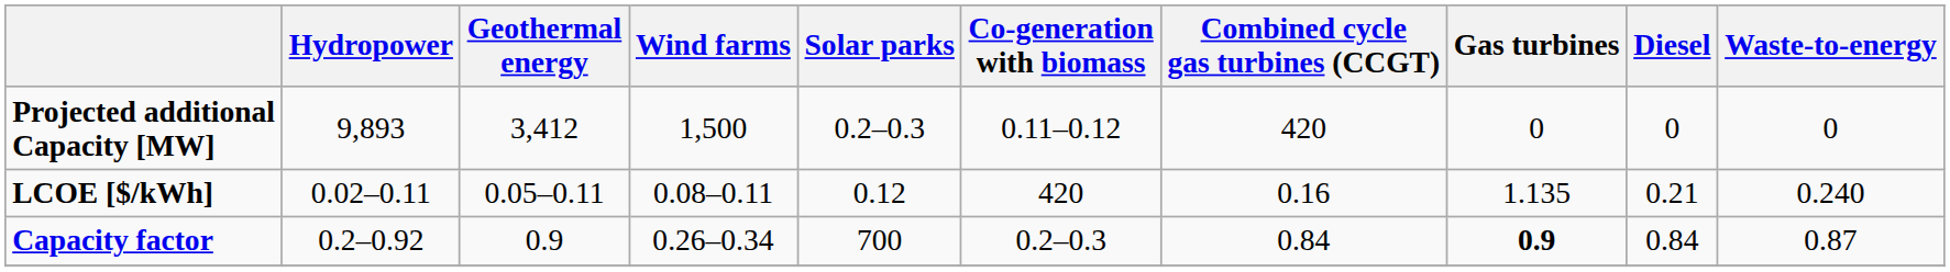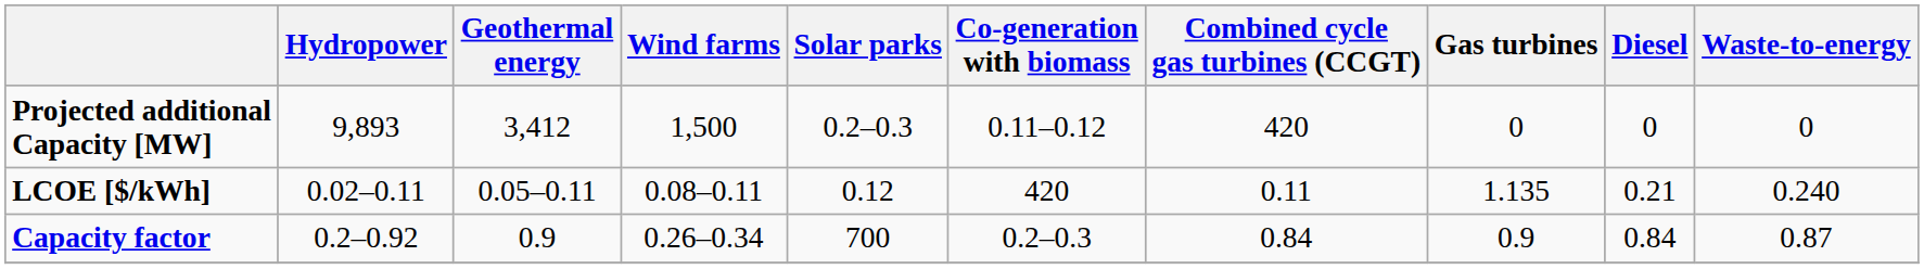LCOE [$/kWh] | Combined cycle gas turbines (CCGT): 0.16 -> 0.11
Capacity factor | Gas turbines: bold -> normal
